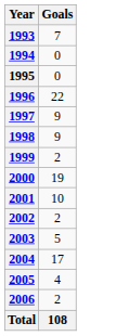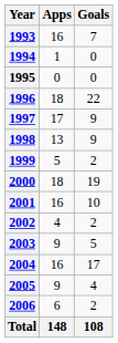+ column: Apps | 16 | 1 | 0 | 18 | 17 | 13 | 5 | 18 | 16 | 4 | 9 | 16 | 9 | 6 | 148
